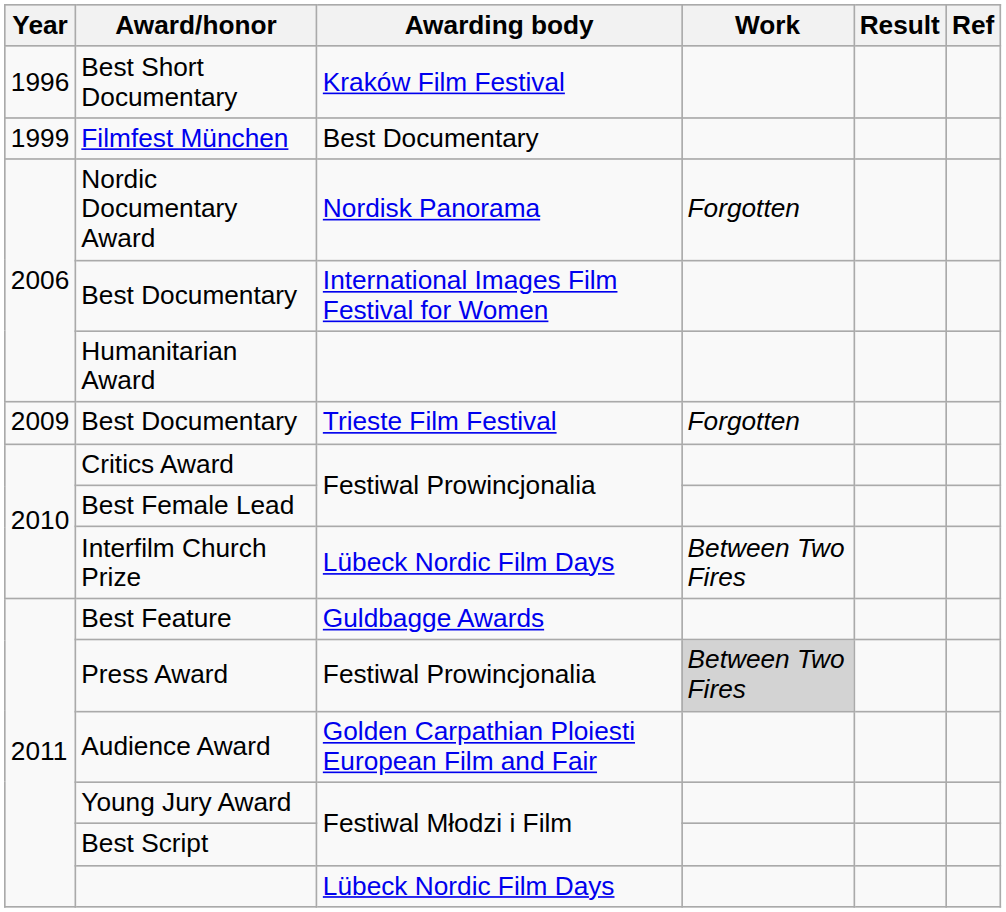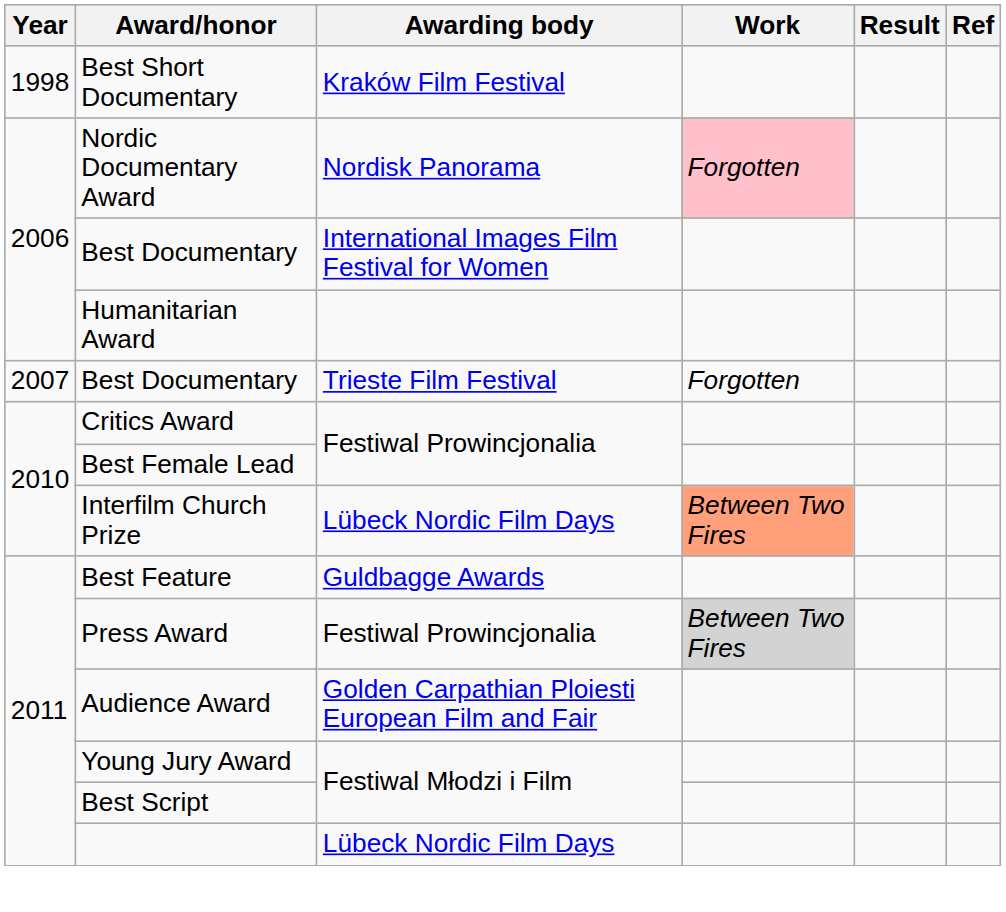Best Short Documentary | Year: 1996 -> 1998
- row: 1999 | Filmfest München | Best Documentary
Nordic Documentary Award | Work: no background -> pink background
Best Documentary / Trieste Film Festival | Year: 2009 -> 2007
Interfilm Church Prize | Work: no background -> lightsalmon background
